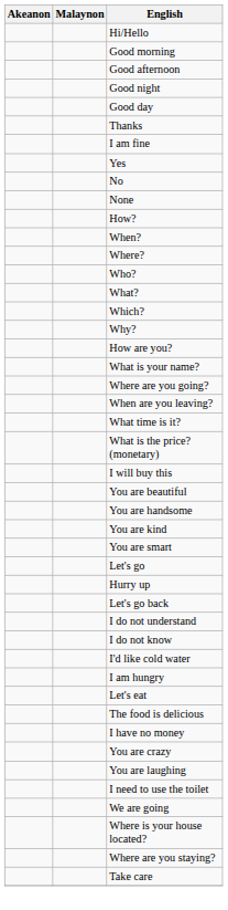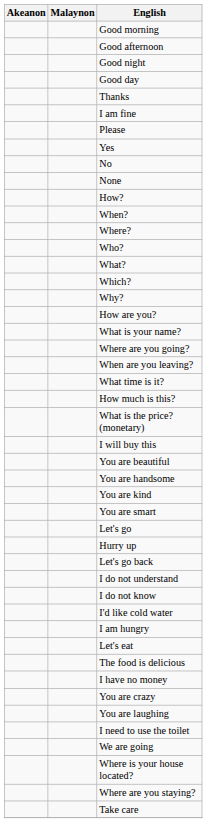- row: Hi/Hello
+ row: Please
+ row: How much is this?
